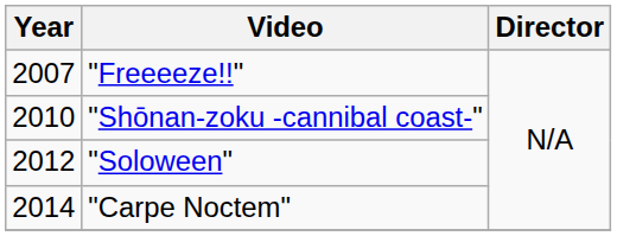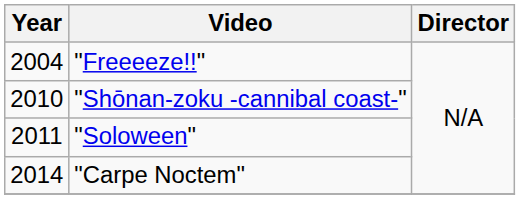"Freeeeze!!" | Year: 2007 -> 2004
"Soloween" | Year: 2012 -> 2011
